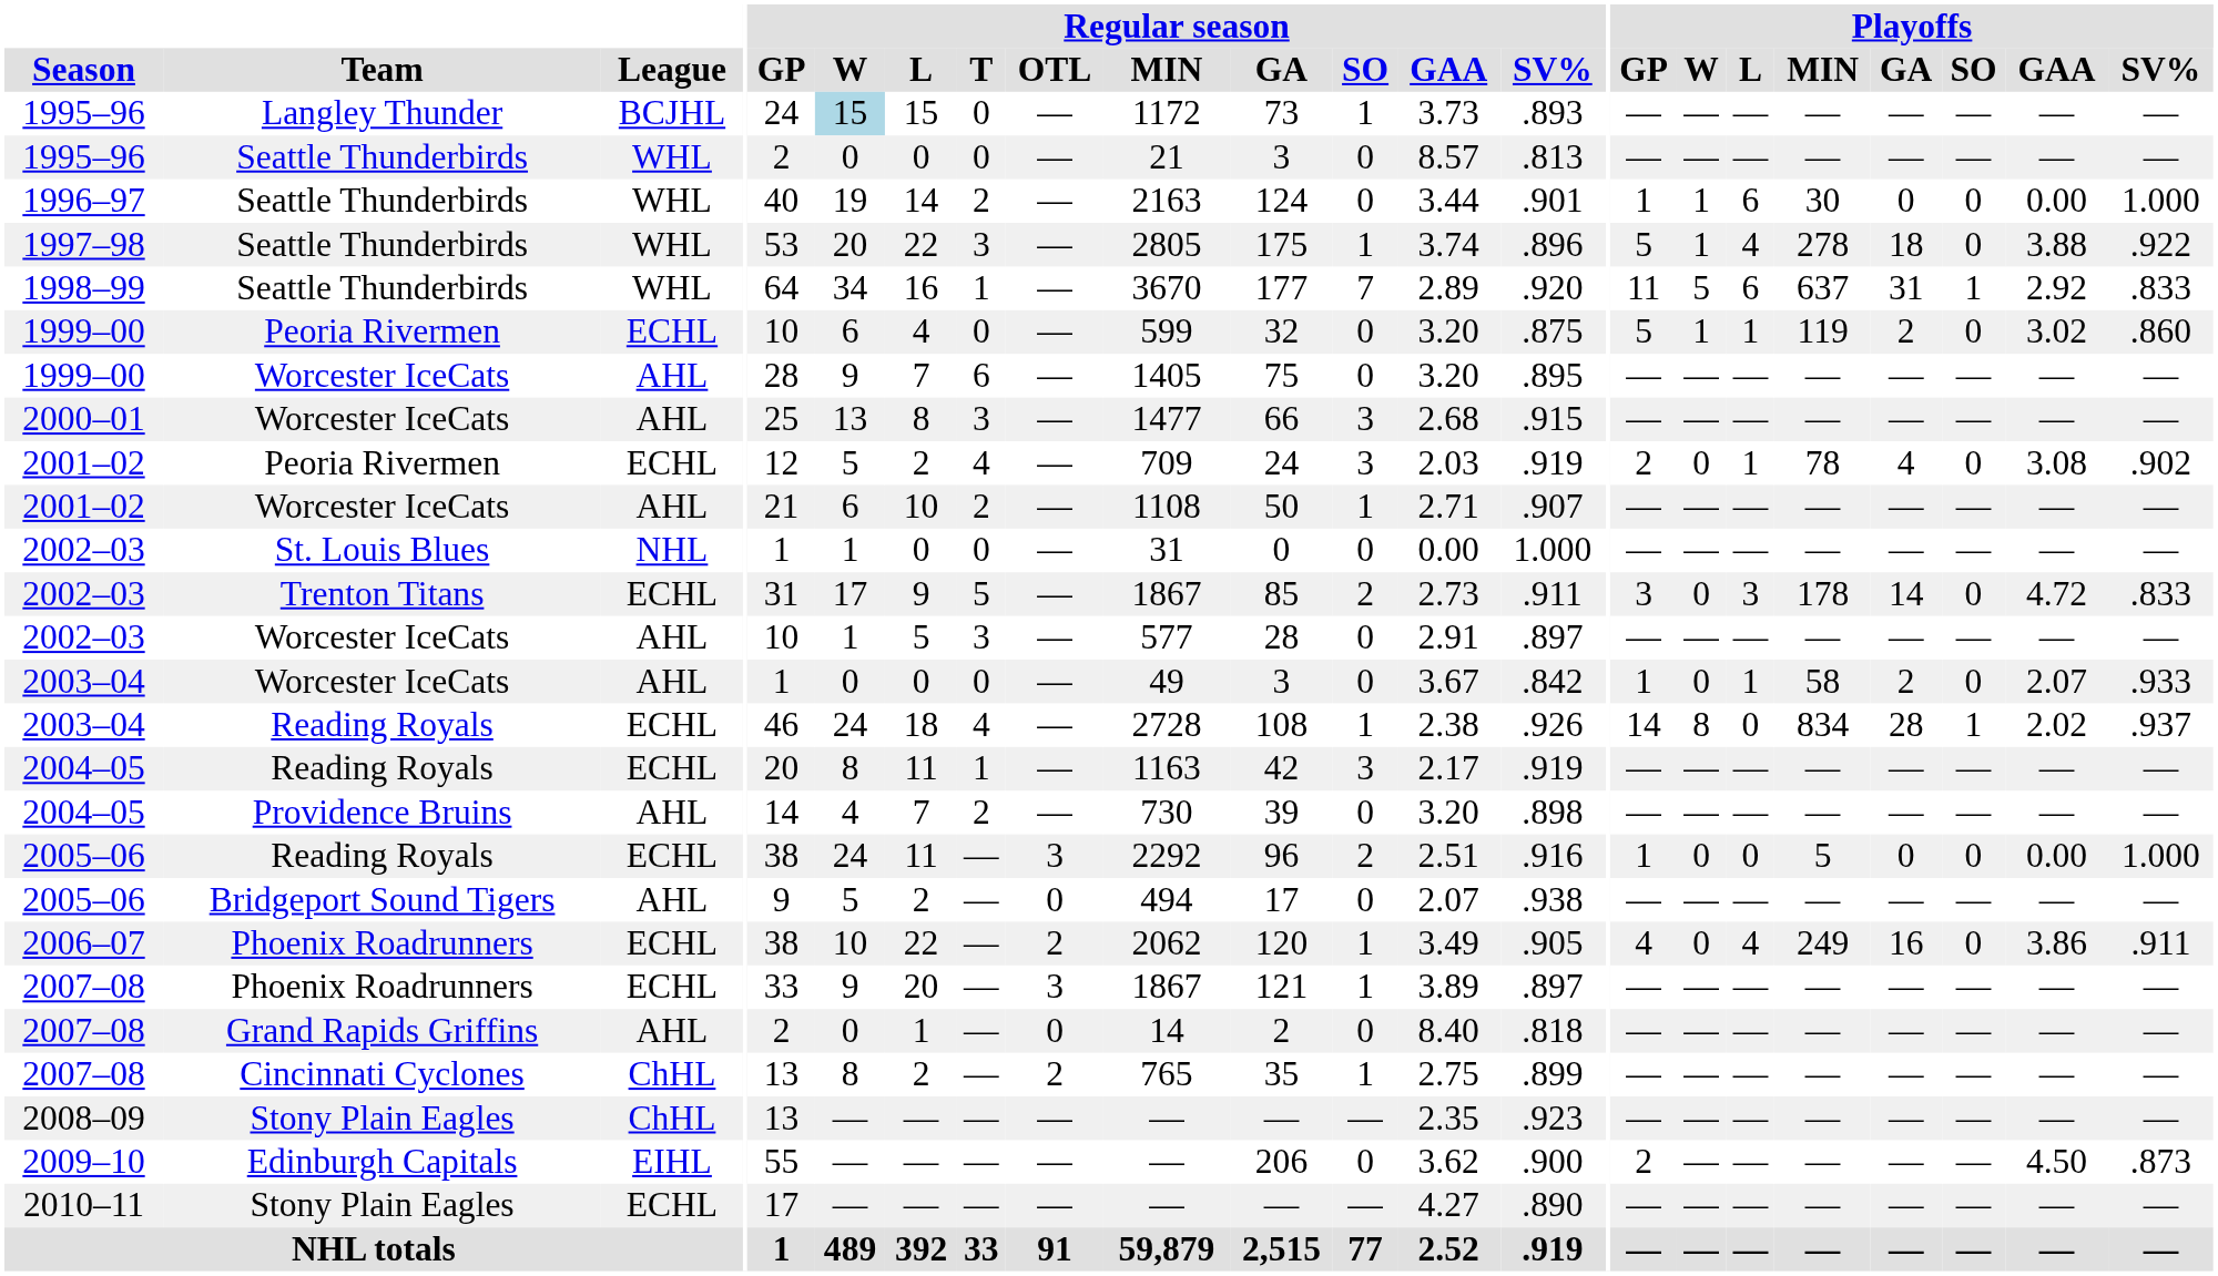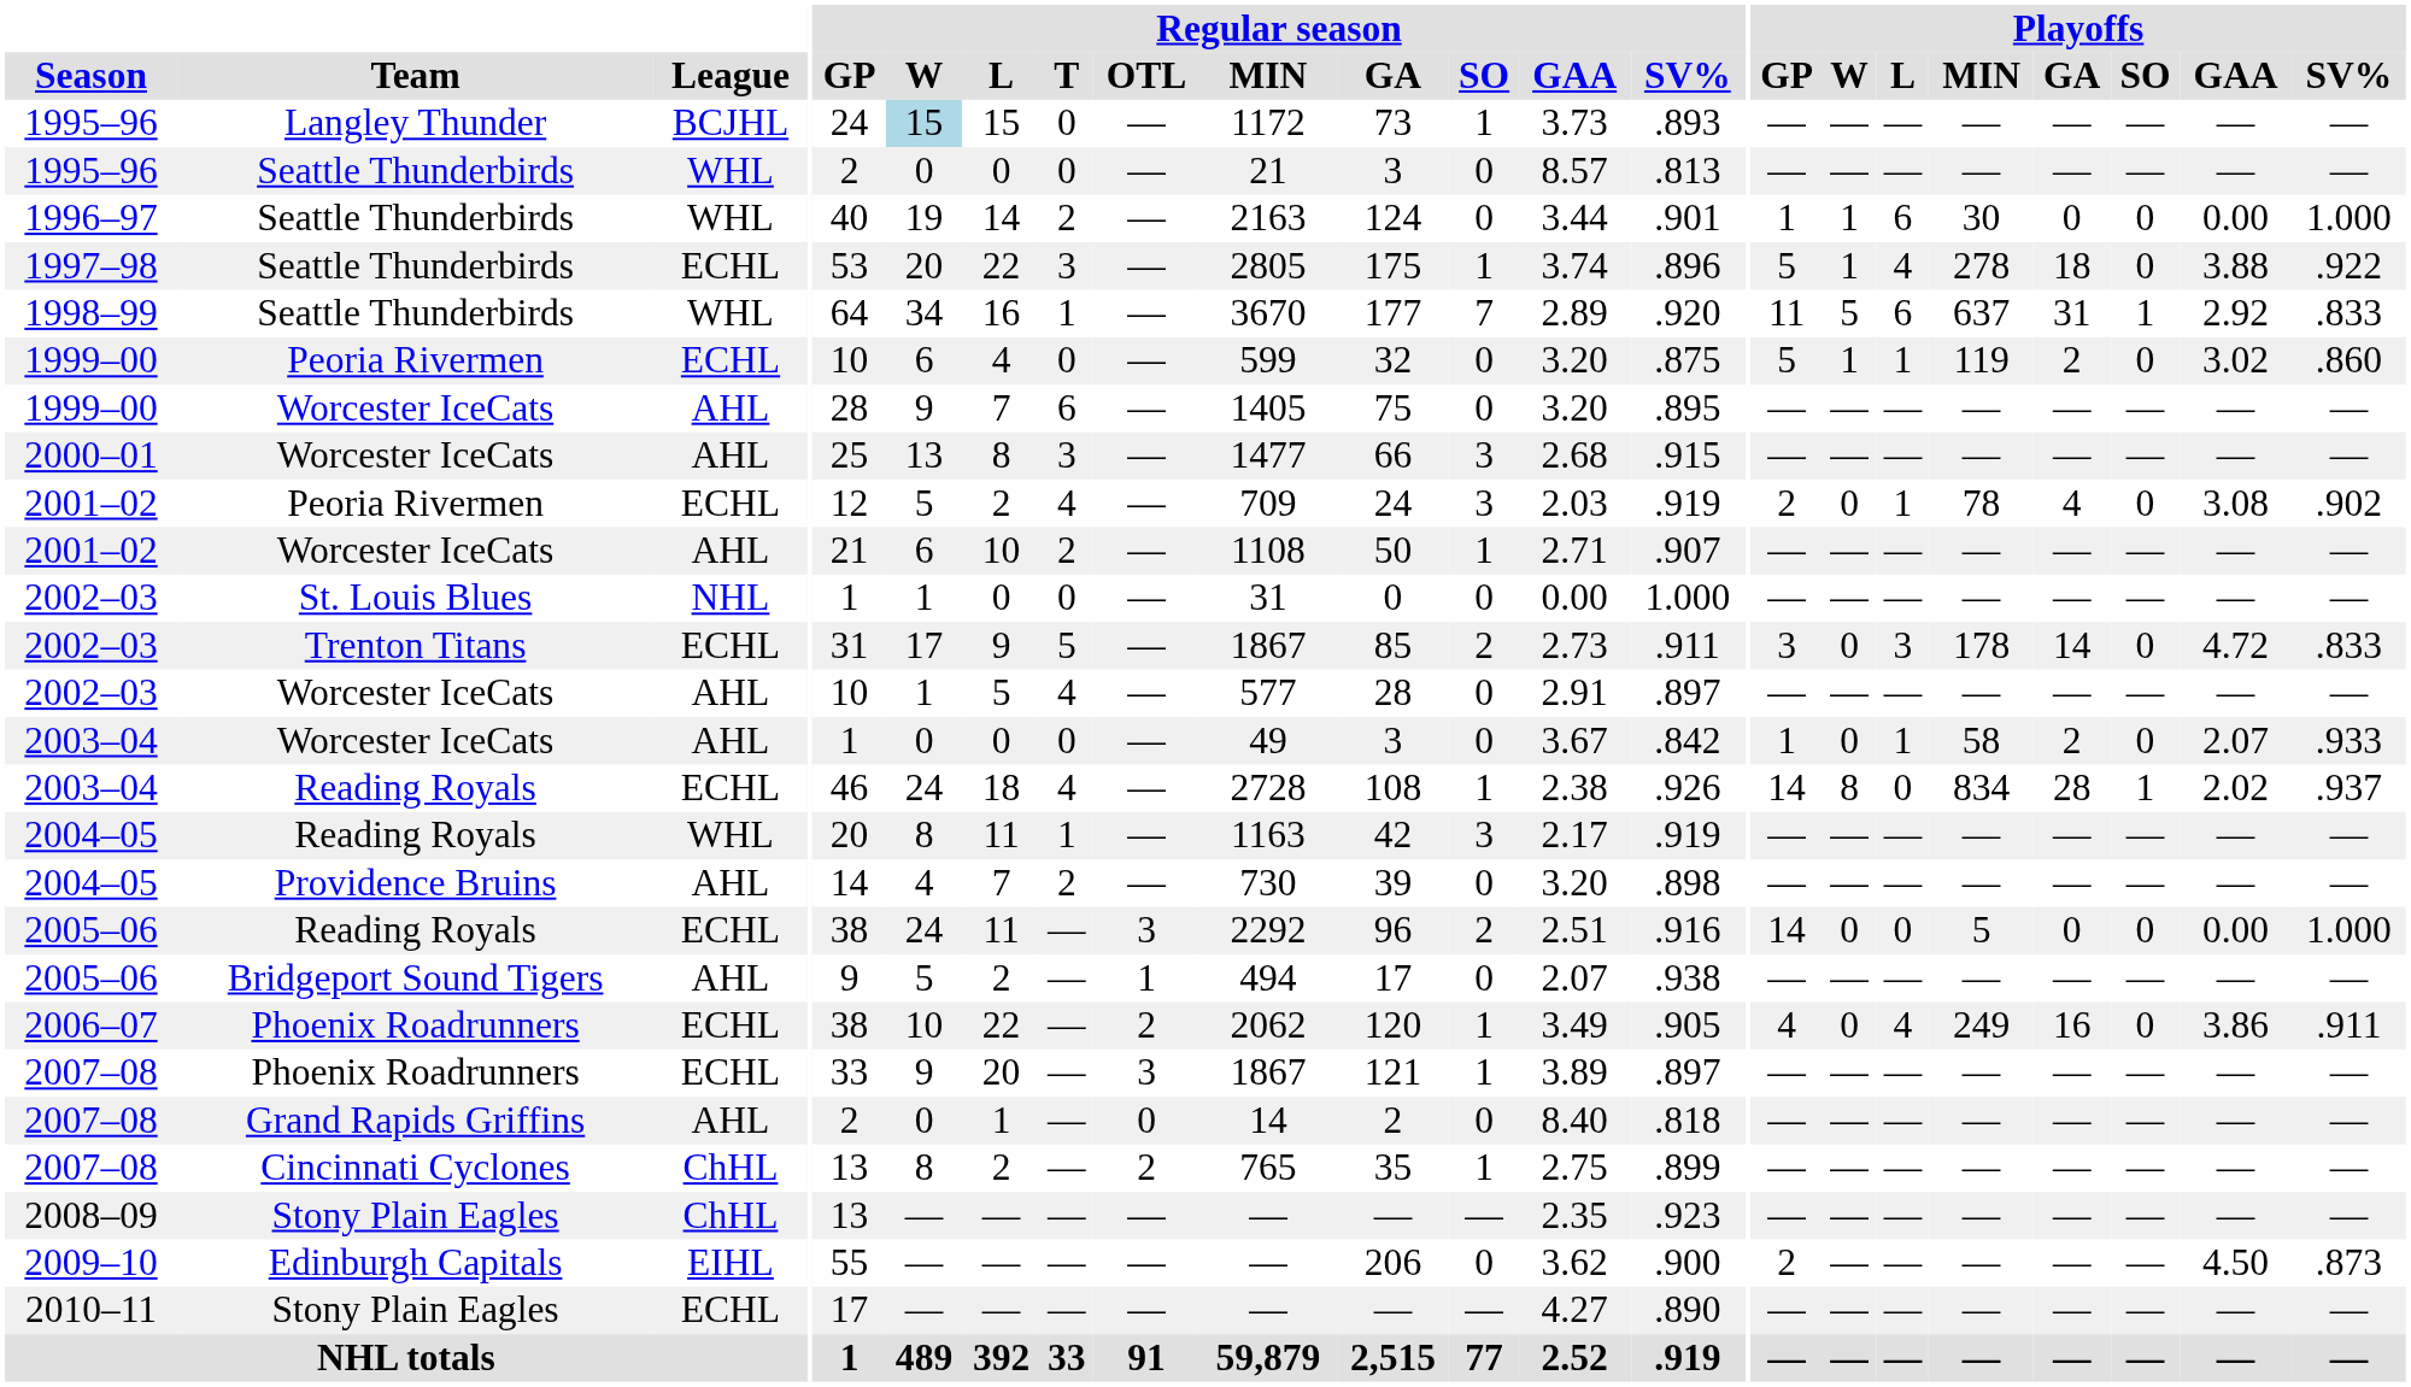1997–98 | League: WHL -> ECHL
2002–03 / Worcester IceCats | Regular season / T: 3 -> 4
2004–05 / Reading Royals | League: ECHL -> WHL
2005–06 / Reading Royals | Playoffs / GP: 1 -> 14
2005–06 / Bridgeport Sound Tigers | Regular season / OTL: 0 -> 1
